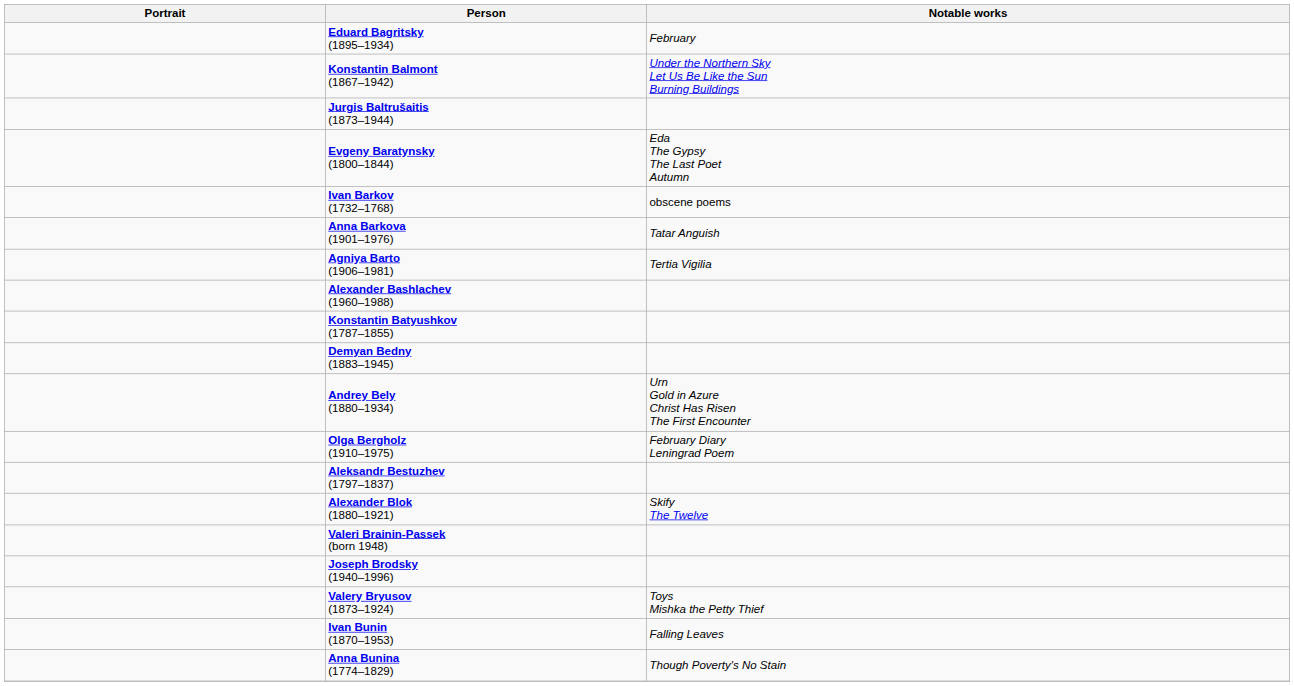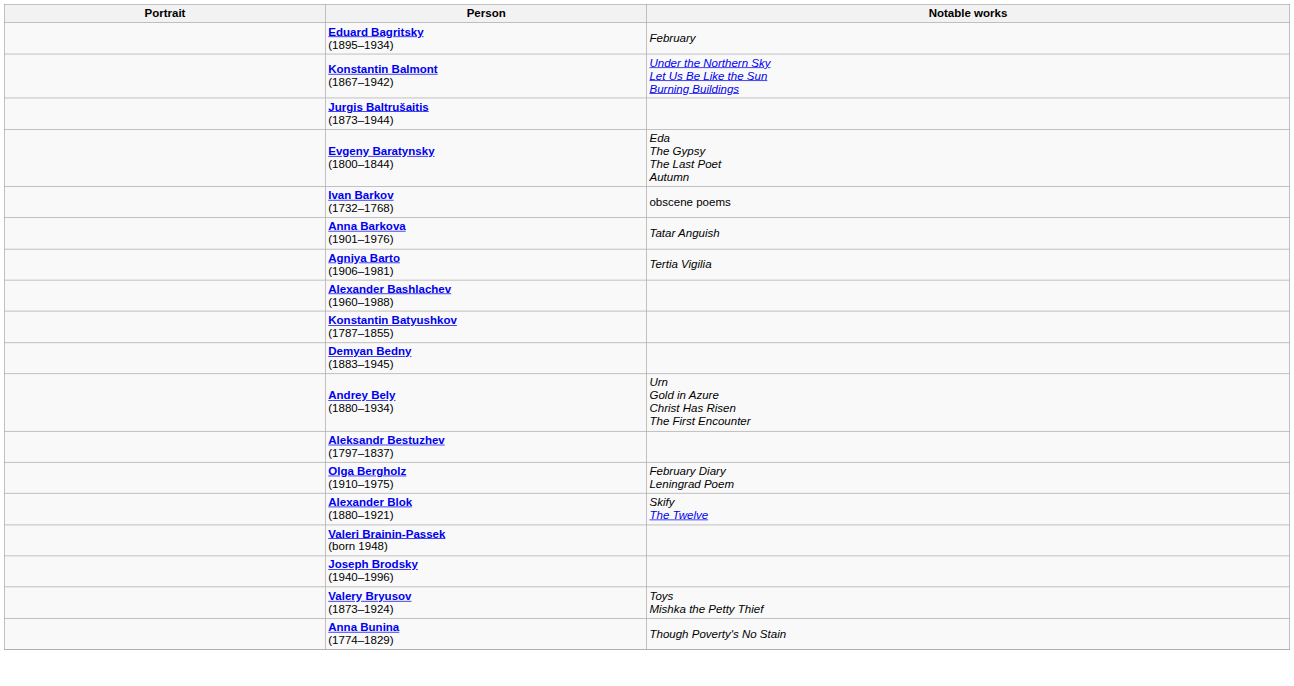rows swapped: Olga Bergholz (1910–1975) <-> Aleksandr Bestuzhev (1797–1837)
- row: Ivan Bunin (1870–1953) | Falling Leaves
